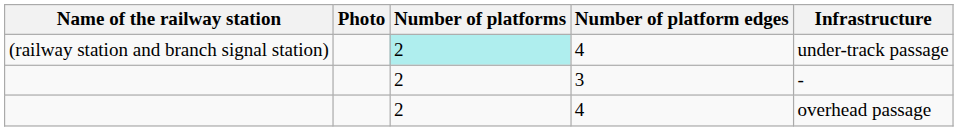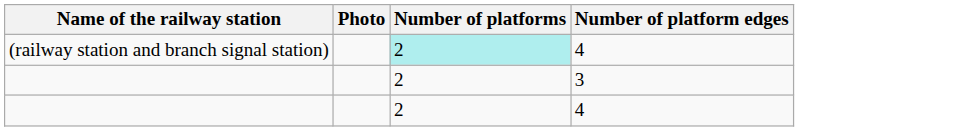- column: Infrastructure | under-track passage | - | overhead passage
